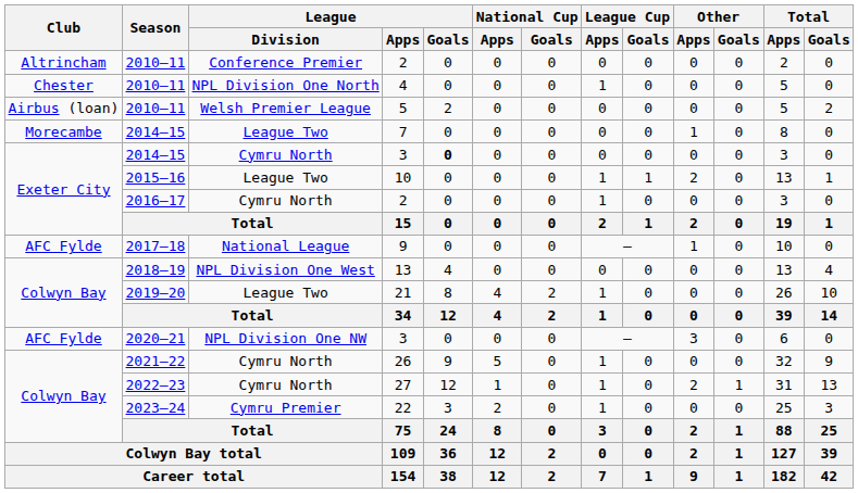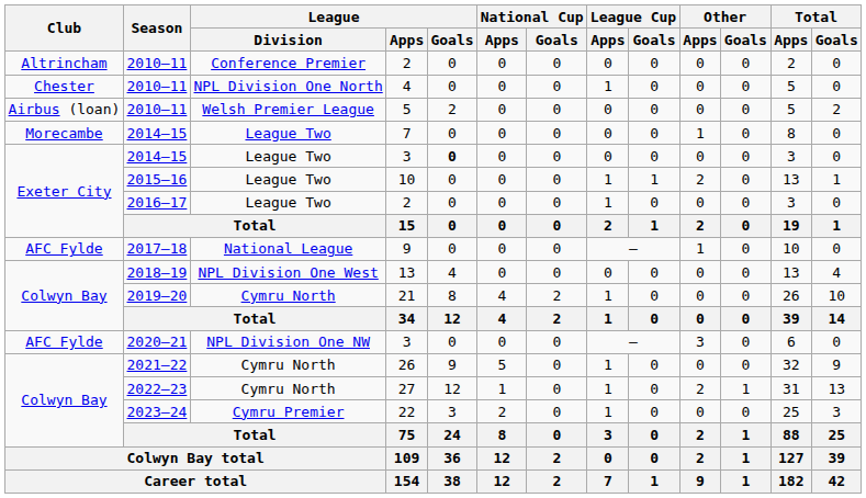2014–15 / 3 | League / Division: Cymru North -> League Two
2016–17 / 2 | League / Division: Cymru North -> League Two
21 | League / Division: League Two -> Cymru North
